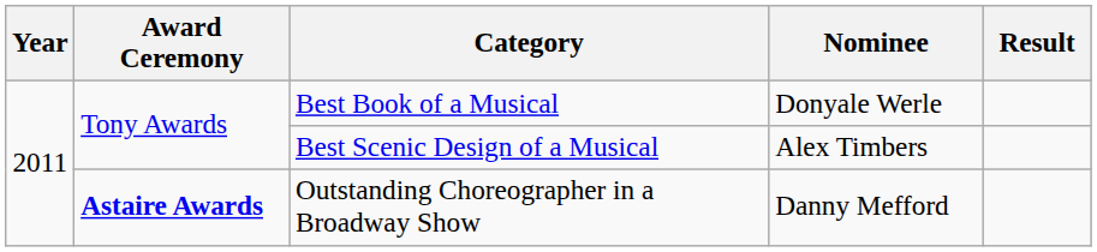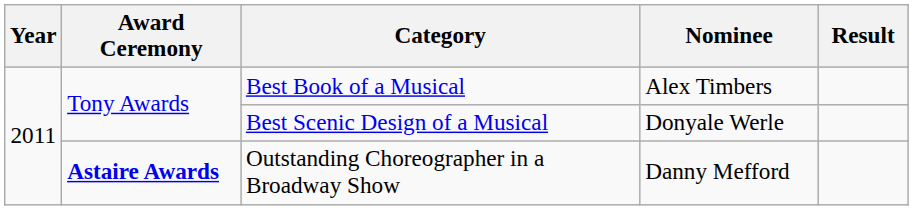Best Book of a Musical | Nominee: Donyale Werle -> Alex Timbers
Best Scenic Design of a Musical | Nominee: Alex Timbers -> Donyale Werle
